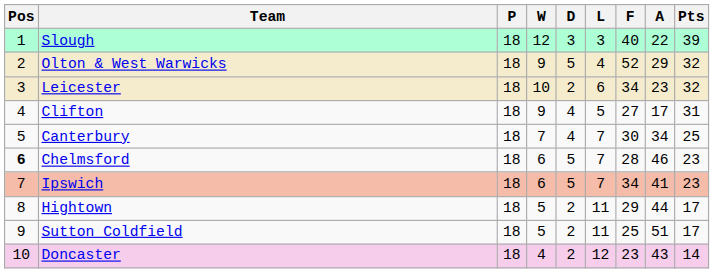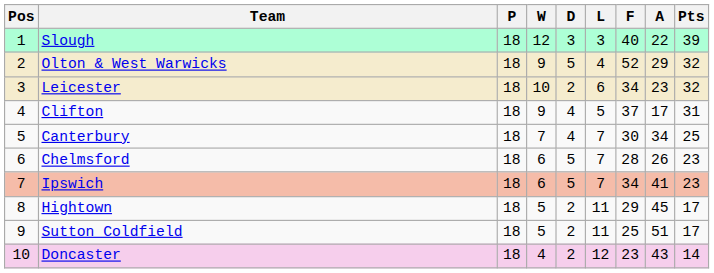Clifton | F: 27 -> 37
Chelmsford | Pos: bold -> normal
Chelmsford | A: 46 -> 26
Hightown | A: 44 -> 45
